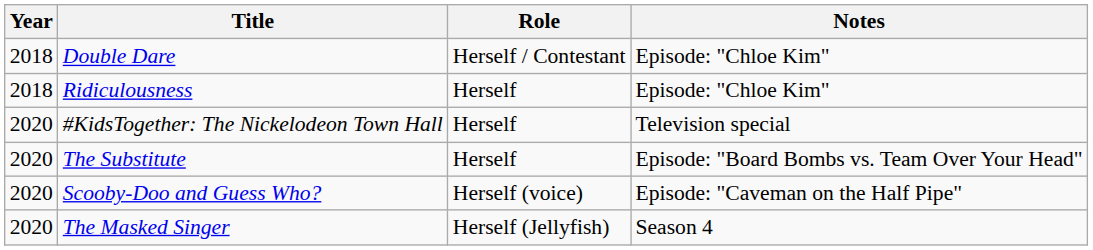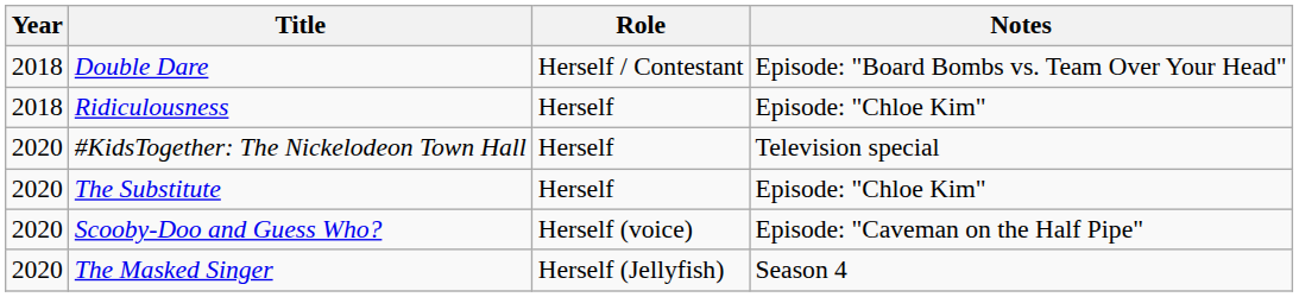Double Dare | Notes: Episode: "Chloe Kim" -> Episode: "Board Bombs vs. Team Over Your Head"
The Substitute | Notes: Episode: "Board Bombs vs. Team Over Your Head" -> Episode: "Chloe Kim"
